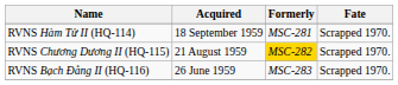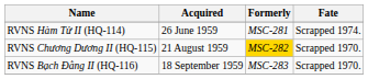RVNS Hàm Tử II (HQ-114) | Acquired: 18 September 1959 -> 26 June 1959
RVNS Hàm Tử II (HQ-114) | Fate: Scrapped 1970. -> Scrapped 1974.
RVNS Bạch Đằng II (HQ-116) | Acquired: 26 June 1959 -> 18 September 1959
